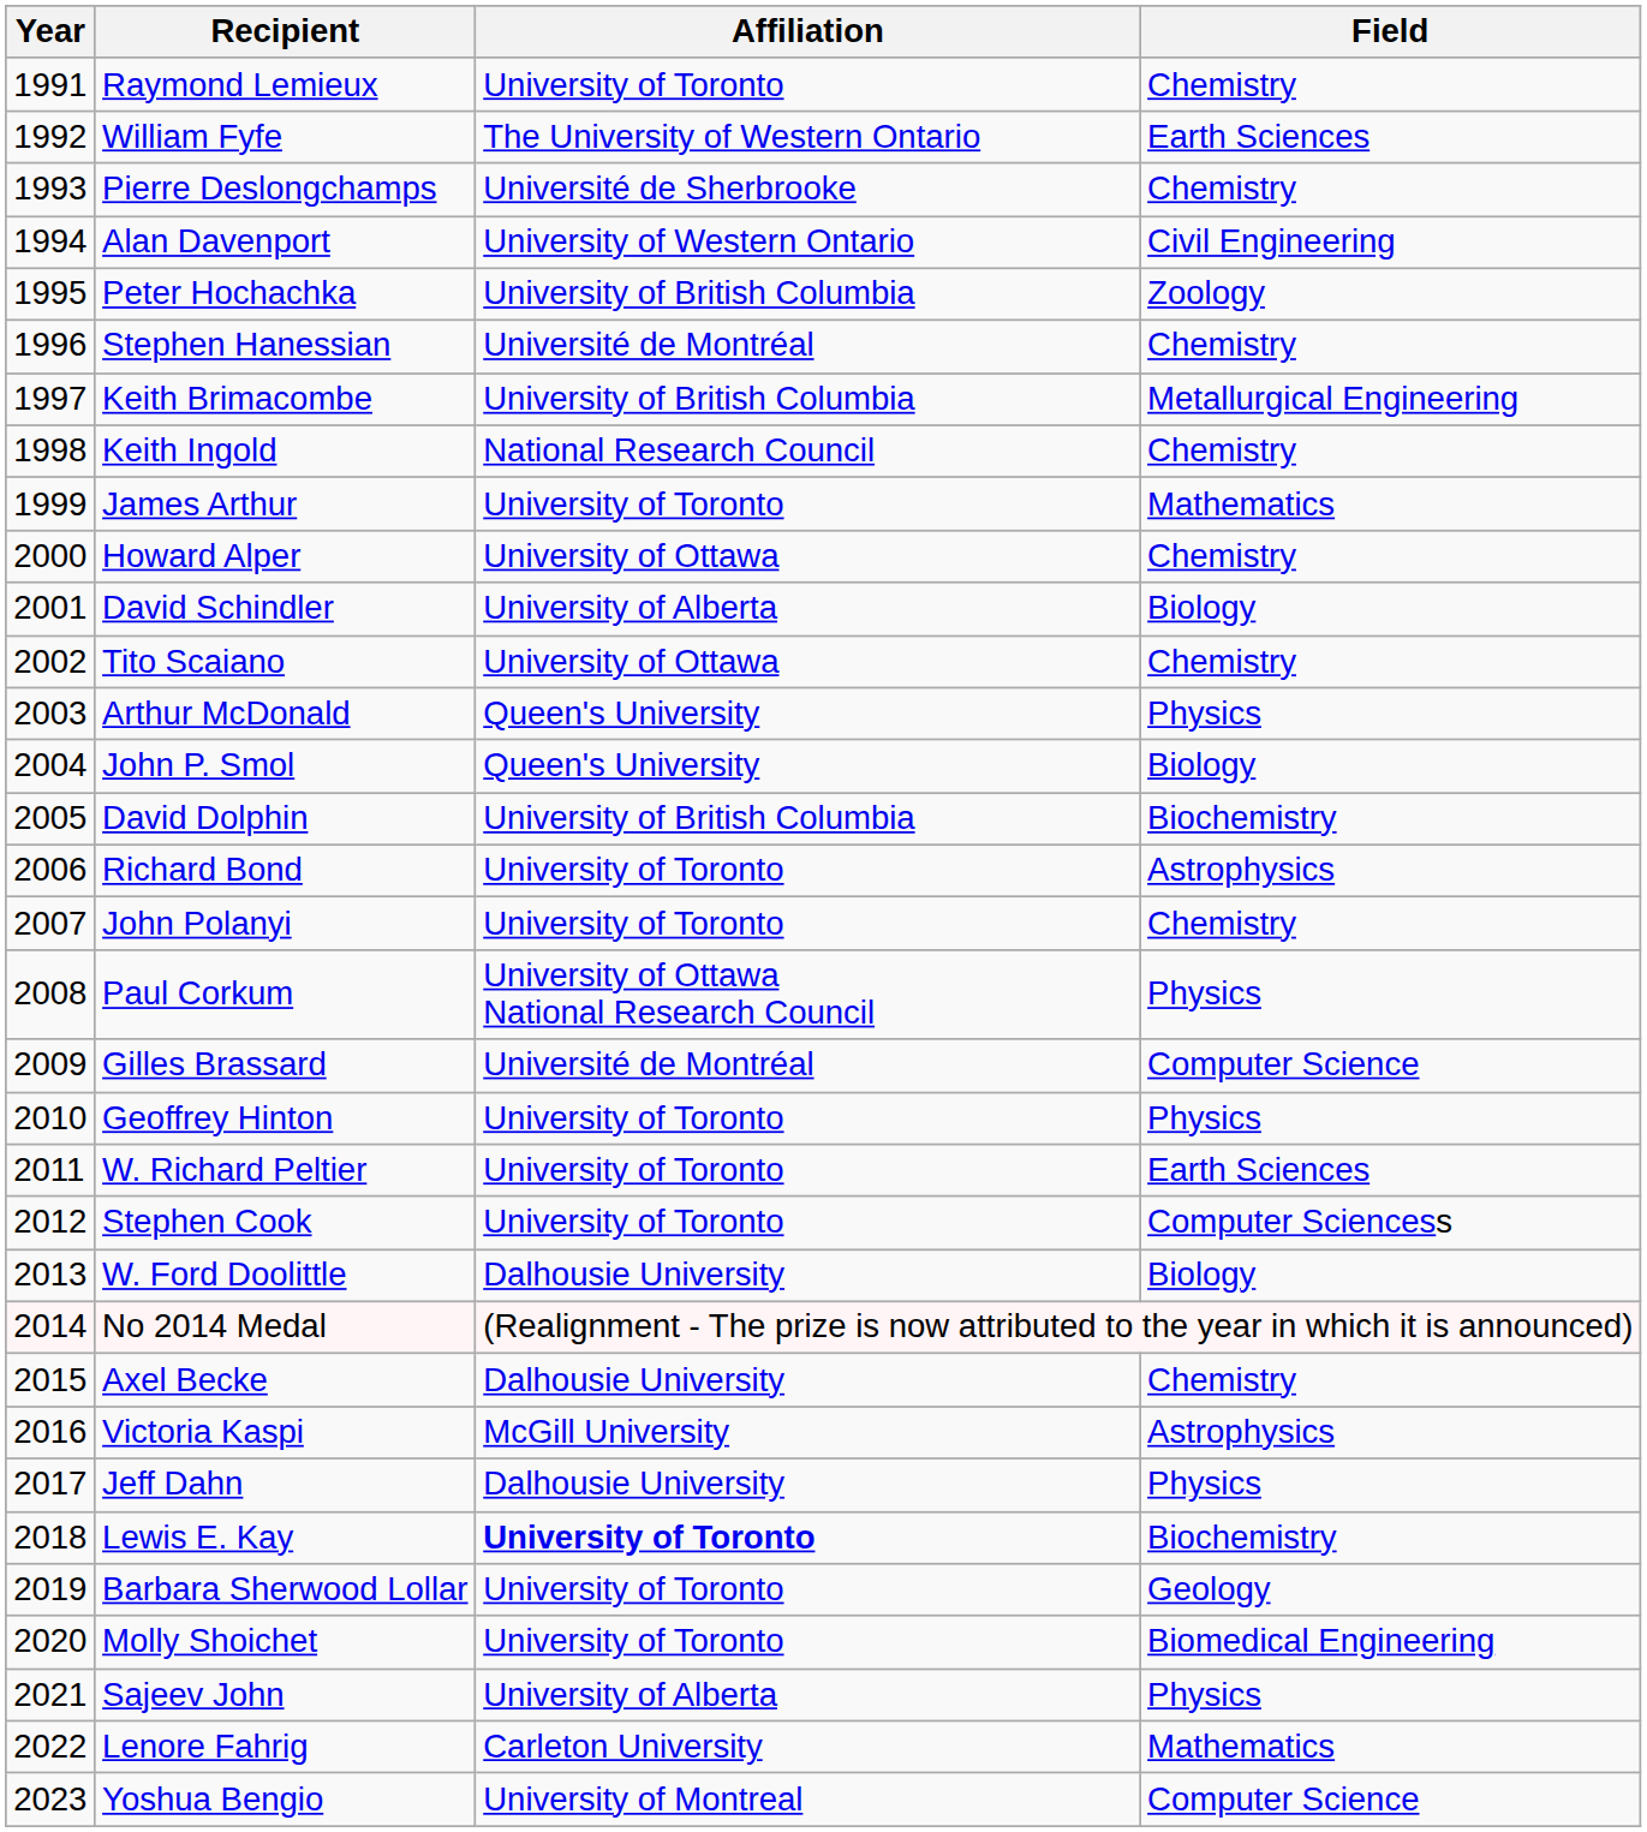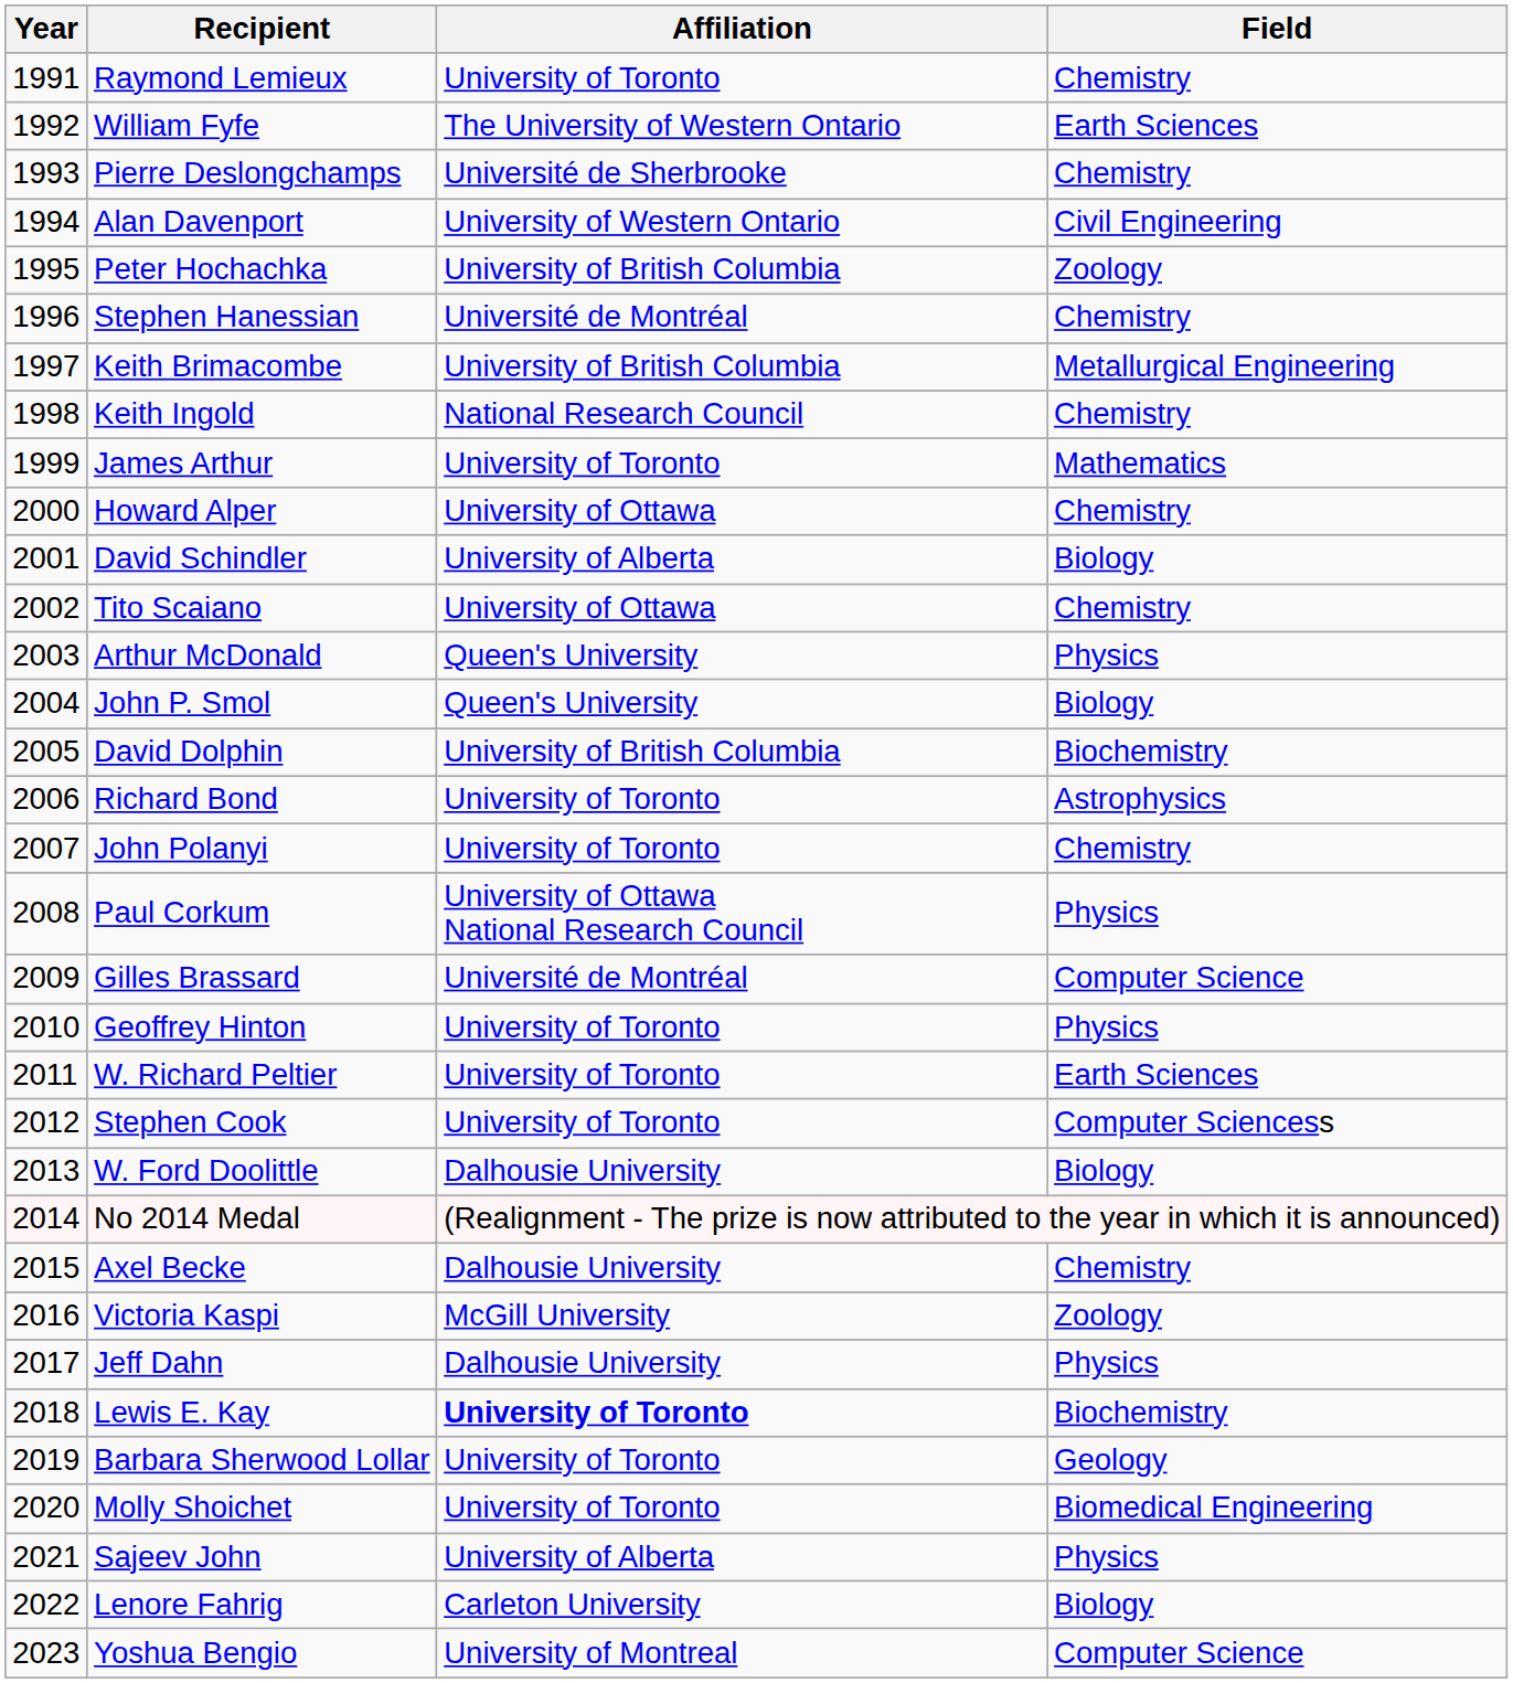Victoria Kaspi | Field: Astrophysics -> Zoology
Lenore Fahrig | Field: Mathematics -> Biology
